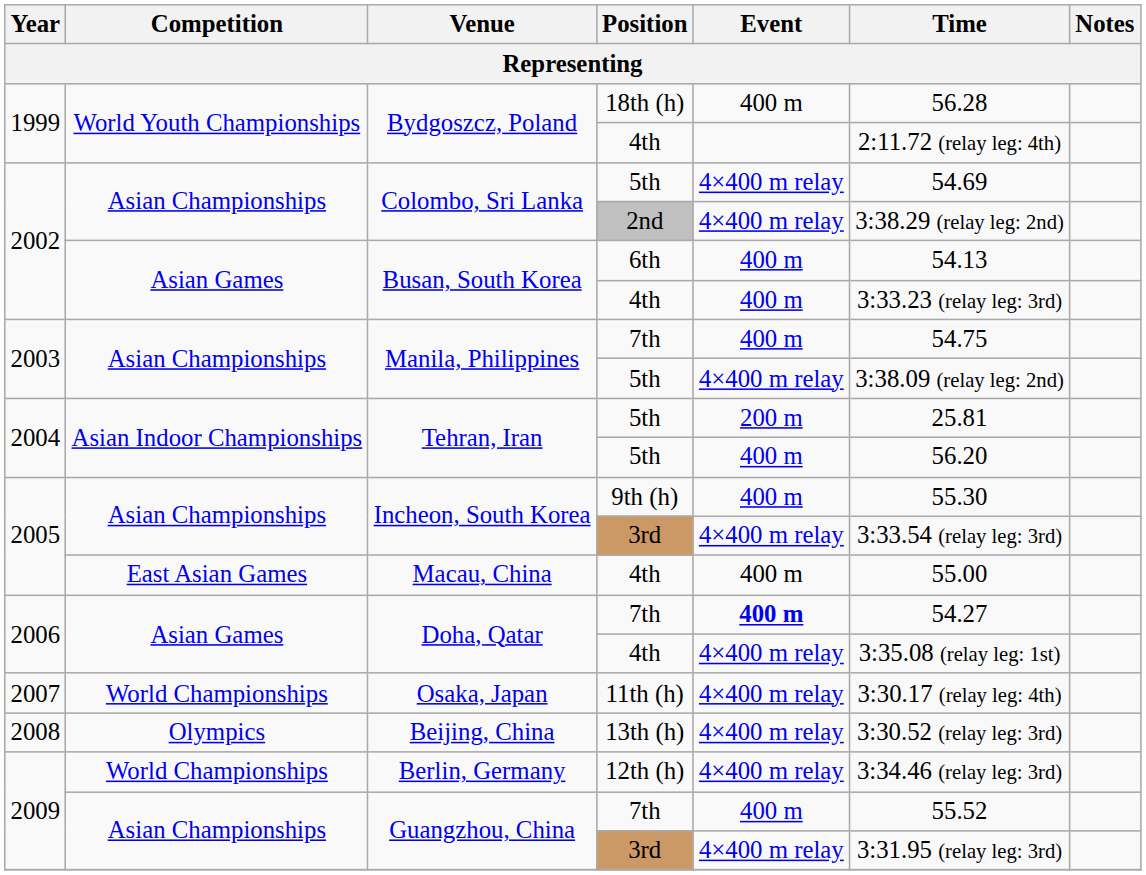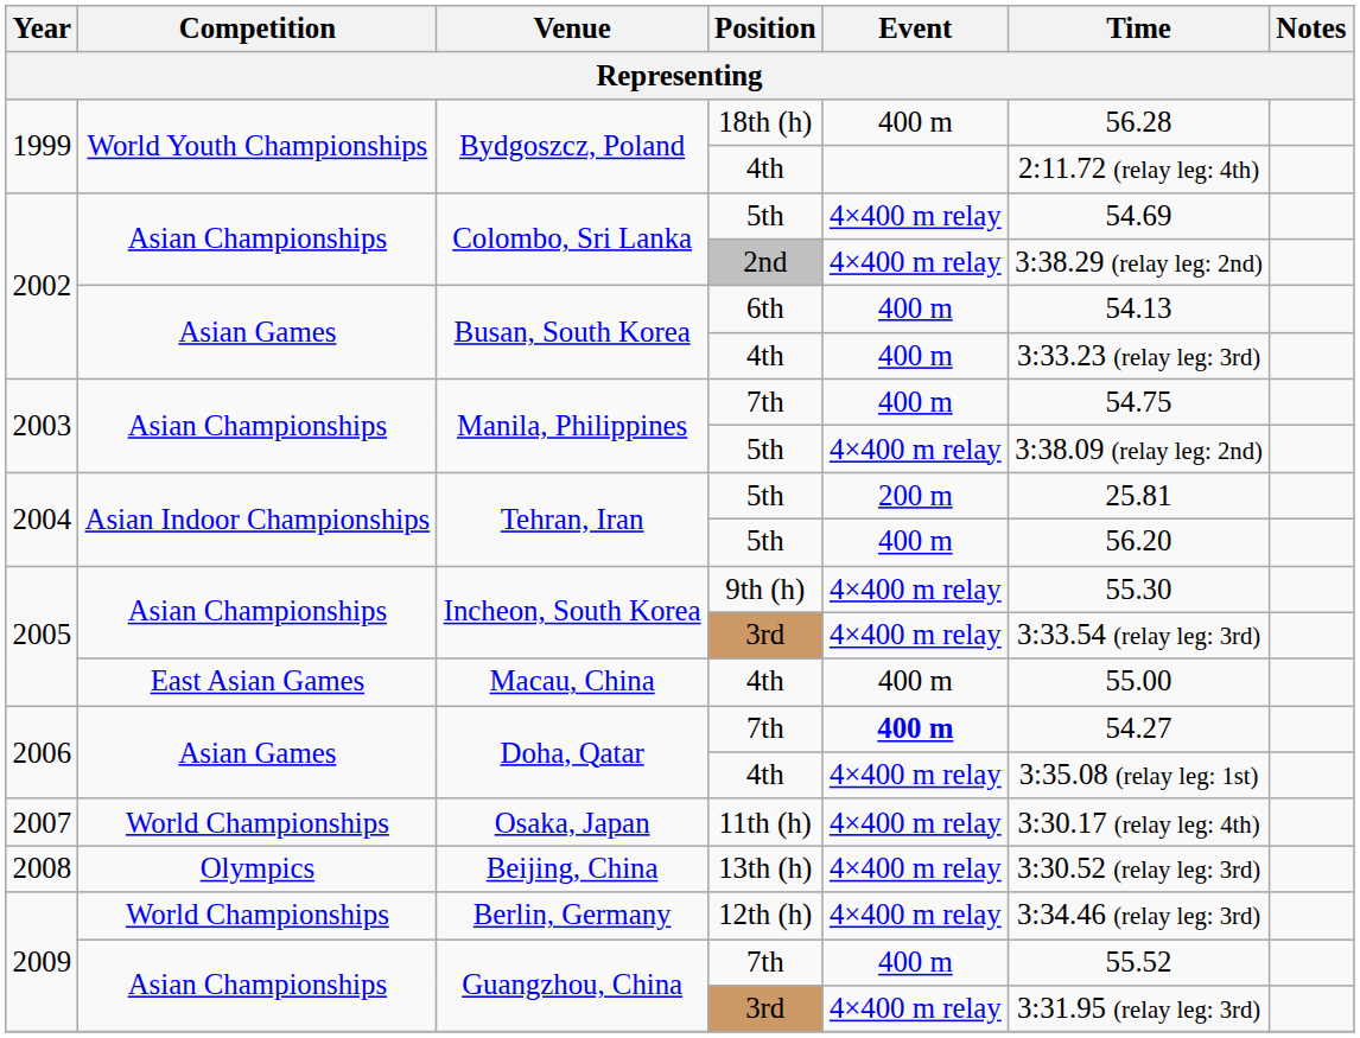Incheon, South Korea / 9th (h) | Event: 400 m -> 4×400 m relay
